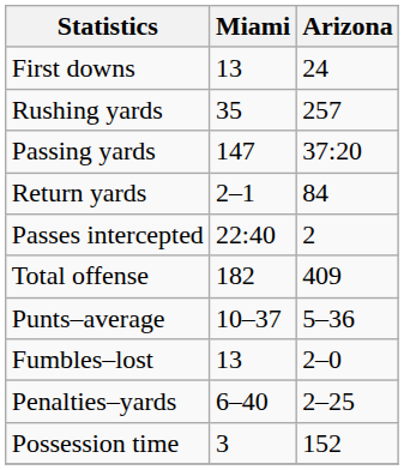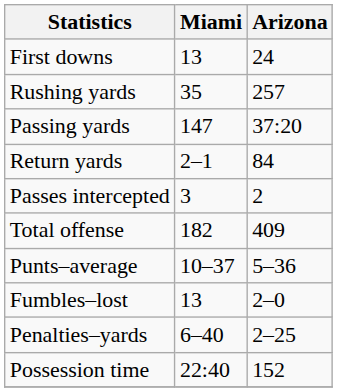Passes intercepted | Miami: 22:40 -> 3
Possession time | Miami: 3 -> 22:40
